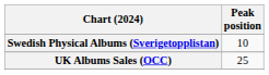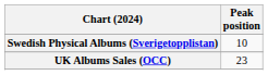UK Albums Sales (OCC) | Peak position: 25 -> 23
